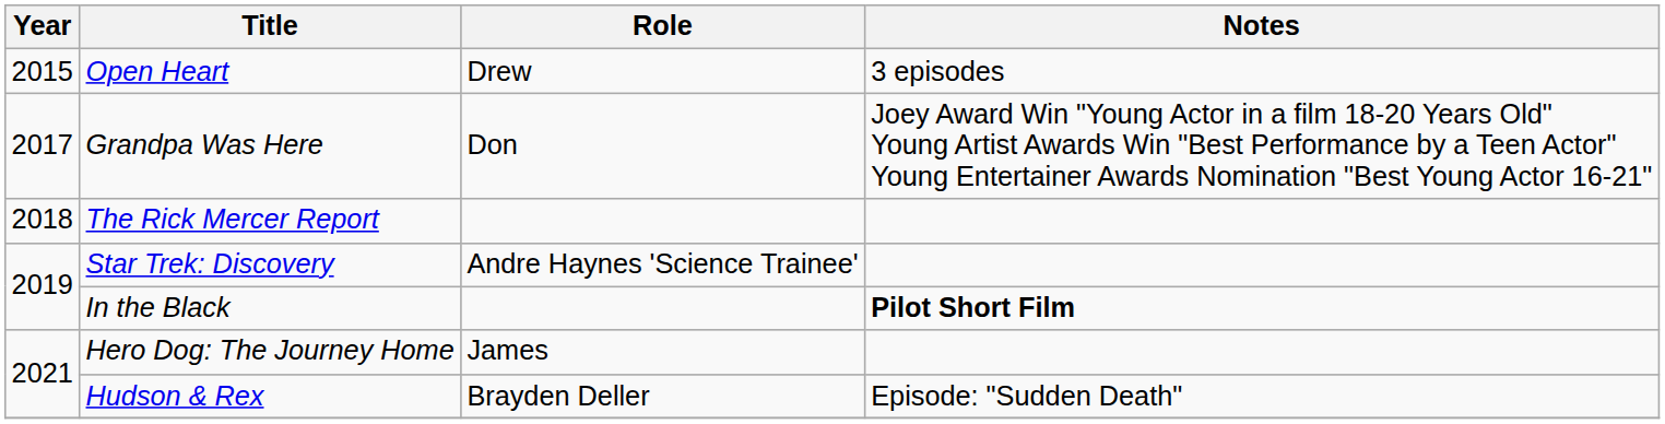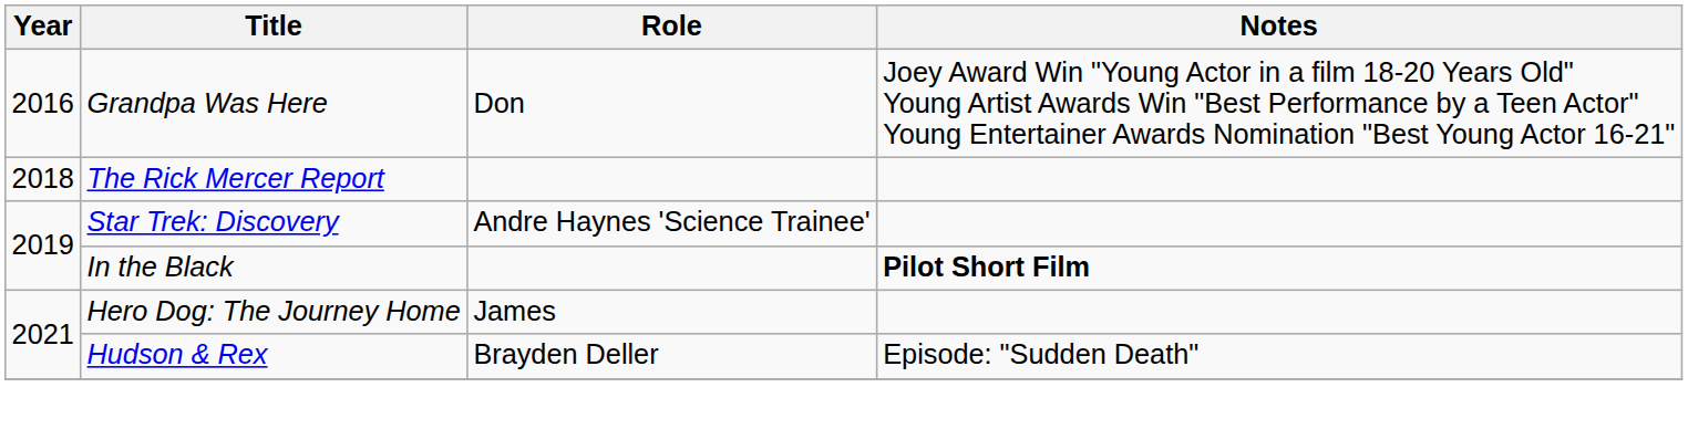- row: 2015 | Open Heart | Drew | 3 episodes
Grandpa Was Here | Year: 2017 -> 2016
